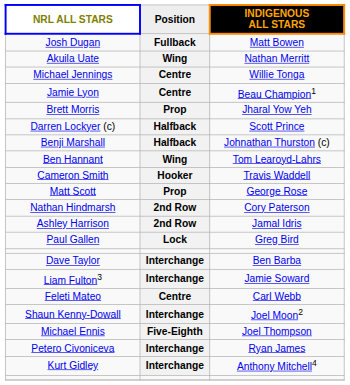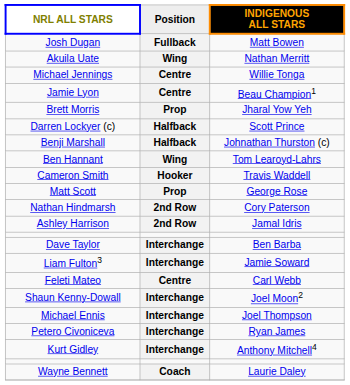- row: Paul Gallen | Lock | Greg Bird
Michael Ennis | Position: Five-Eighth -> Interchange
+ row: Wayne Bennett | Coach | Laurie Daley
